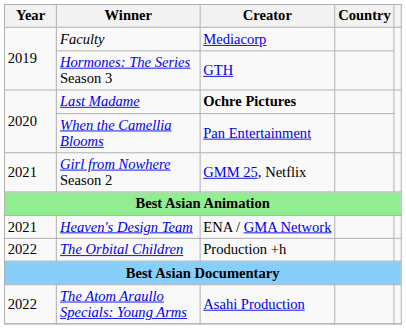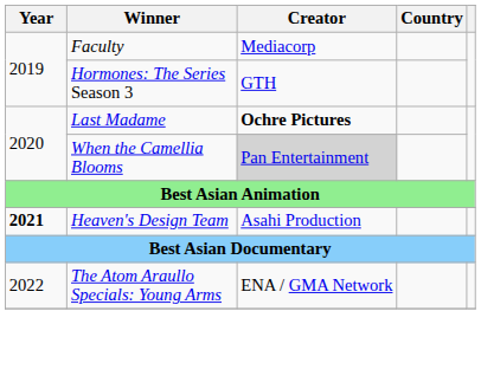When the Camellia Blooms | Creator: no background -> lightgrey background
- row: 2021 | Girl from Nowhere Season 2 | GMM 25, Netflix
Heaven's Design Team | Year: normal -> bold
Heaven's Design Team | Creator: ENA / GMA Network -> Asahi Production
- row: 2022 | The Orbital Children | Production +h
The Atom Araullo Specials: Young Arms | Creator: Asahi Production -> ENA / GMA Network
